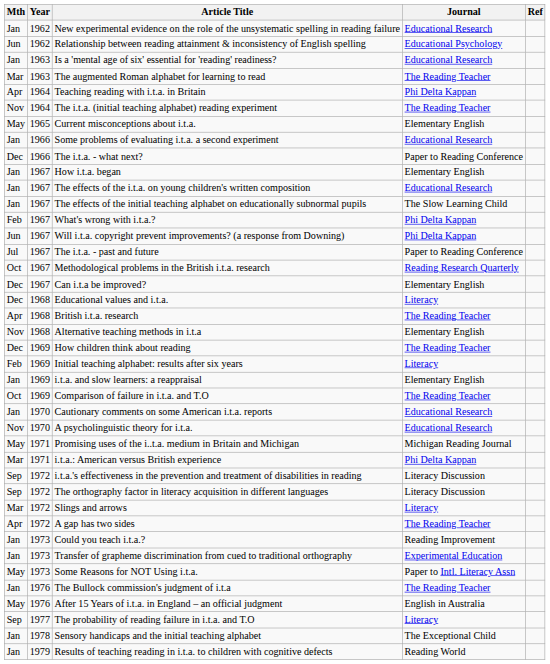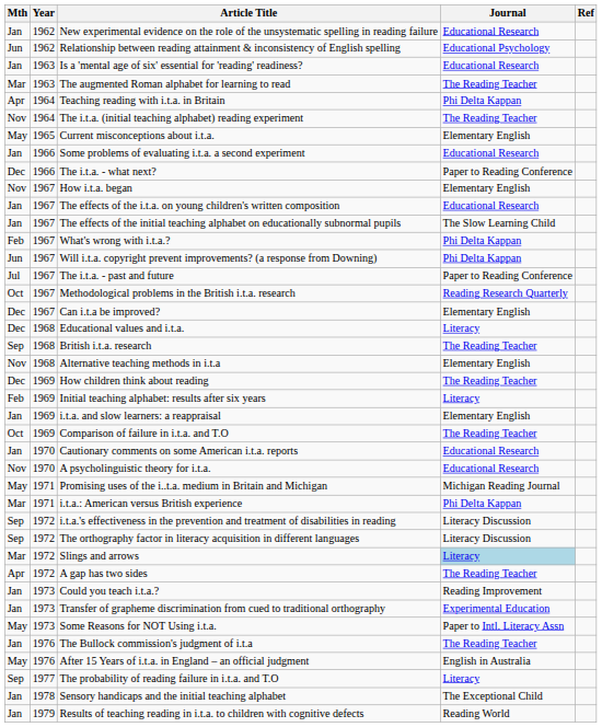How i.t.a. began | Mth: Jan -> Nov
British i.t.a. research | Mth: Apr -> Sep
Slings and arrows | Journal: no background -> lightblue background
